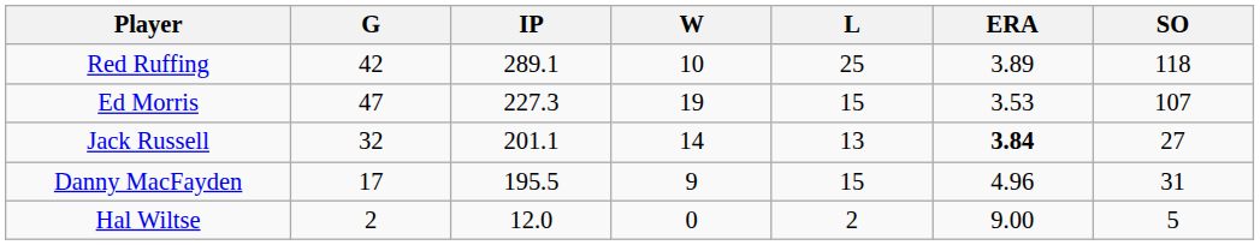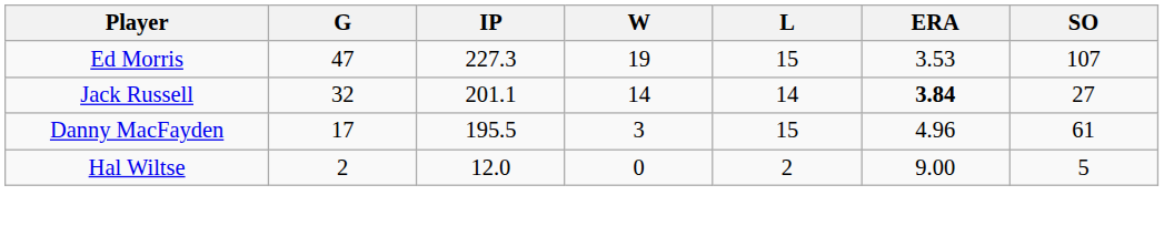- row: Red Ruffing | 42 | 289.1 | 10 | 25 | 3.89 | 118
Jack Russell | L: 13 -> 14
Danny MacFayden | W: 9 -> 3
Danny MacFayden | SO: 31 -> 61
